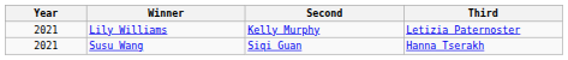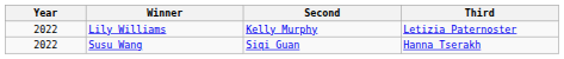Lily Williams | Year: 2021 -> 2022
Susu Wang | Year: 2021 -> 2022
